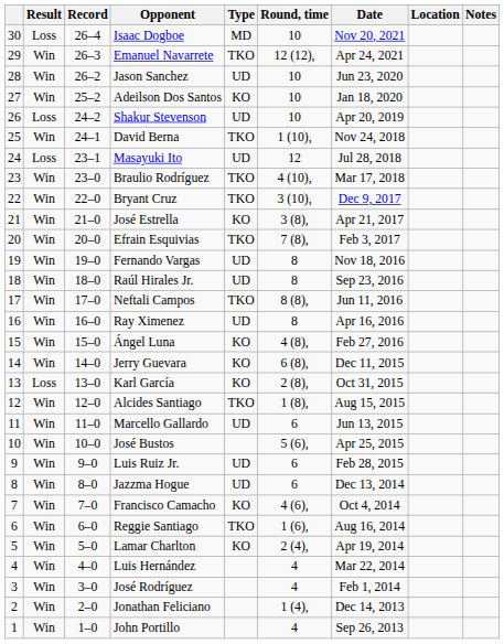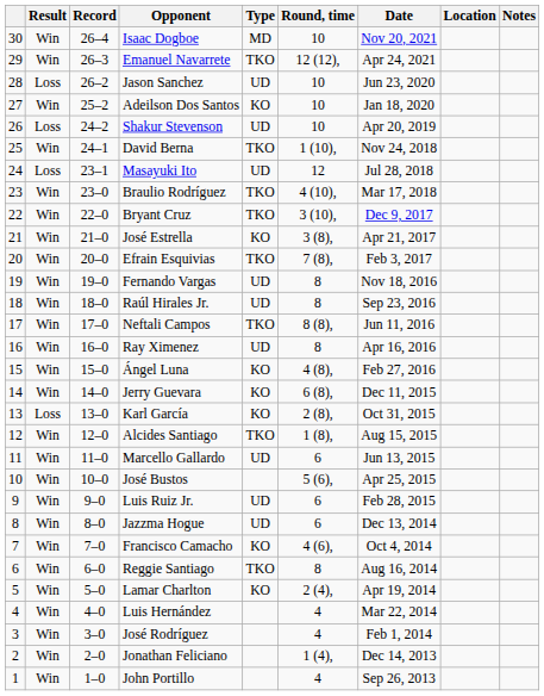Isaac Dogboe | Result: Loss -> Win
Jason Sanchez | Result: Win -> Loss
Reggie Santiago | Round, time: 1 (6), -> 8
